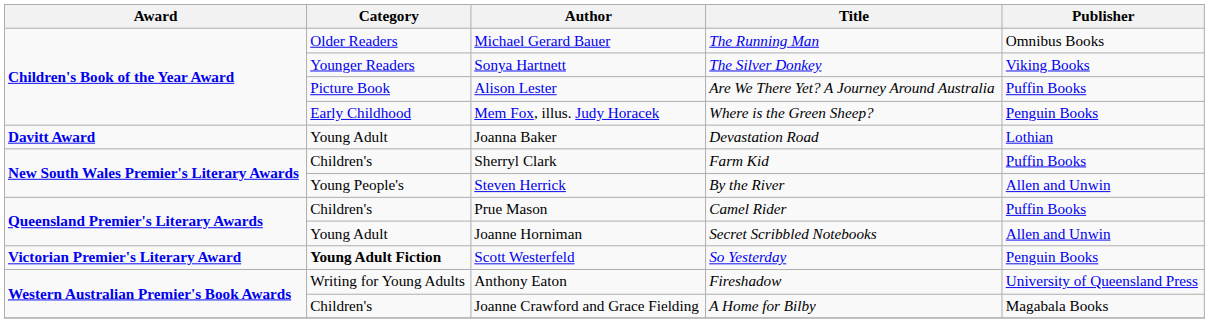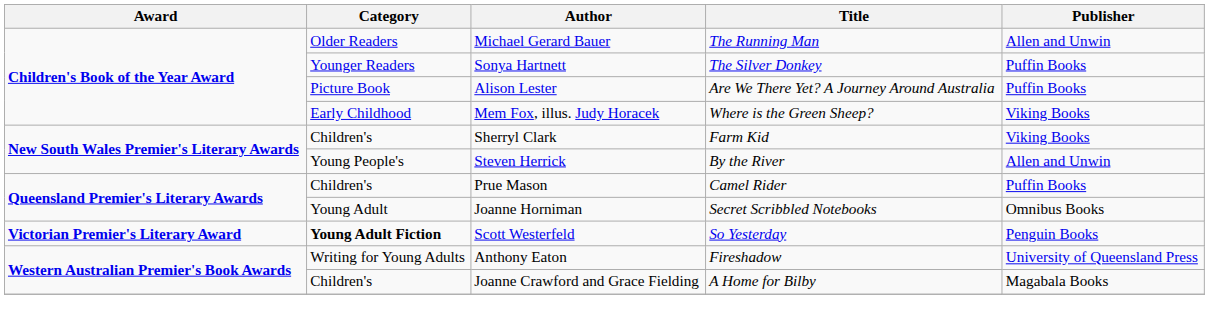Michael Gerard Bauer | Publisher: Omnibus Books -> Allen and Unwin
Sonya Hartnett | Publisher: Viking Books -> Puffin Books
Mem Fox, illus. Judy Horacek | Publisher: Penguin Books -> Viking Books
- row: Davitt Award | Young Adult | Joanna Baker | Devastation Road | Lothian
Sherryl Clark | Publisher: Puffin Books -> Viking Books
Joanne Horniman | Publisher: Allen and Unwin -> Omnibus Books
